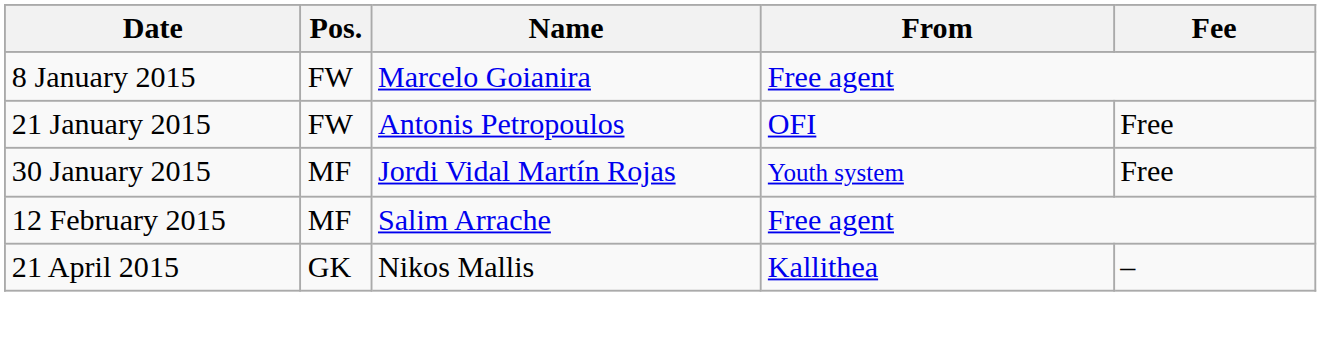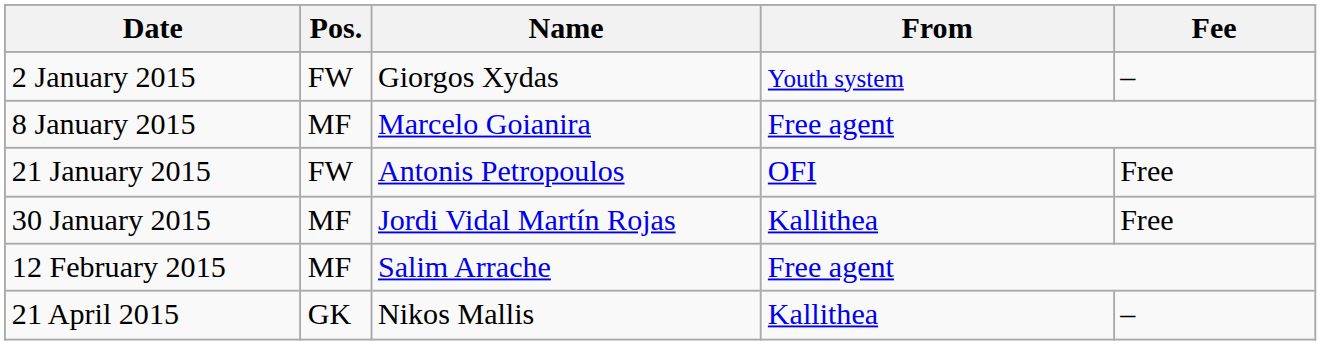+ row: 2 January 2015 | FW | Giorgos Xydas | Youth system | –
8 January 2015 | Pos.: FW -> MF
30 January 2015 | From: Youth system -> Kallithea
